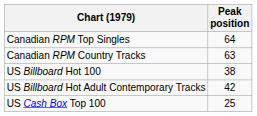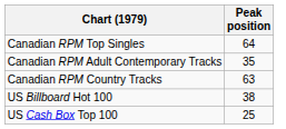+ row: Canadian RPM Adult Contemporary Tracks | 35
- row: US Billboard Hot Adult Contemporary Tracks | 42
